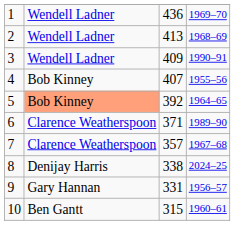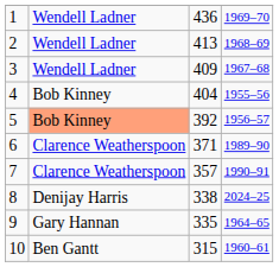3 | column 4: 1990–91 -> 1967–68
4 | column 3: 407 -> 404
5 | column 4: 1964–65 -> 1956–57
7 | column 4: 1967–68 -> 1990–91
9 | column 3: 331 -> 335
9 | column 4: 1956–57 -> 1964–65
